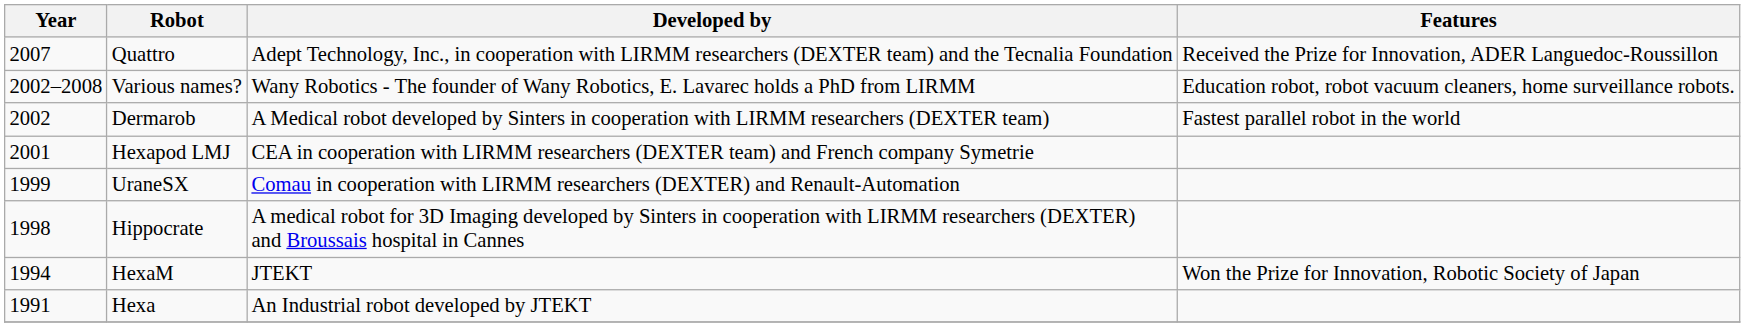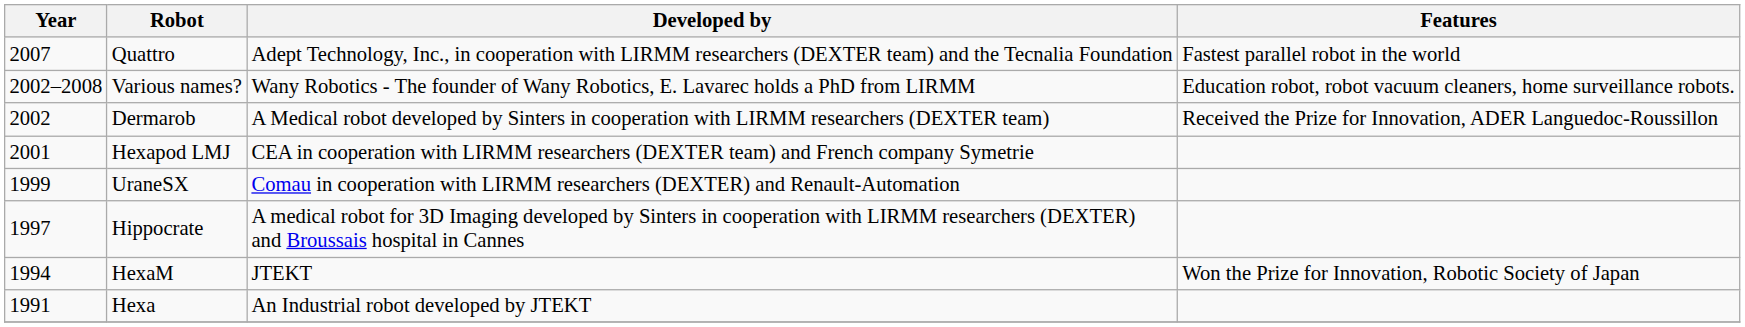Quattro | Features: Received the Prize for Innovation, ADER Languedoc-Roussillon -> Fastest parallel robot in the world
Dermarob | Features: Fastest parallel robot in the world -> Received the Prize for Innovation, ADER Languedoc-Roussillon
Hippocrate | Year: 1998 -> 1997
